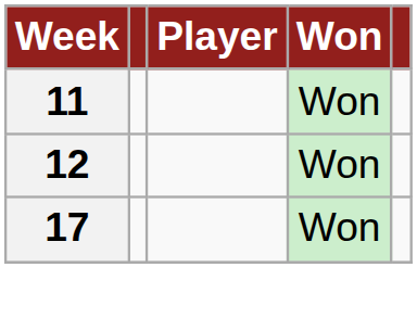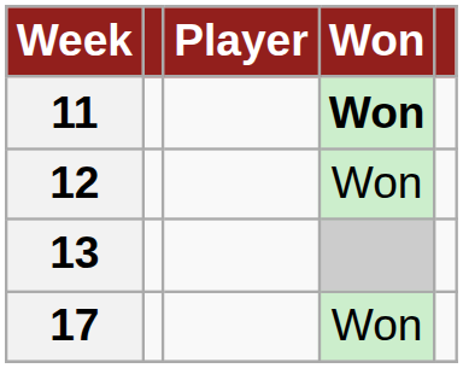11 | Won: normal -> bold
+ row: 13
